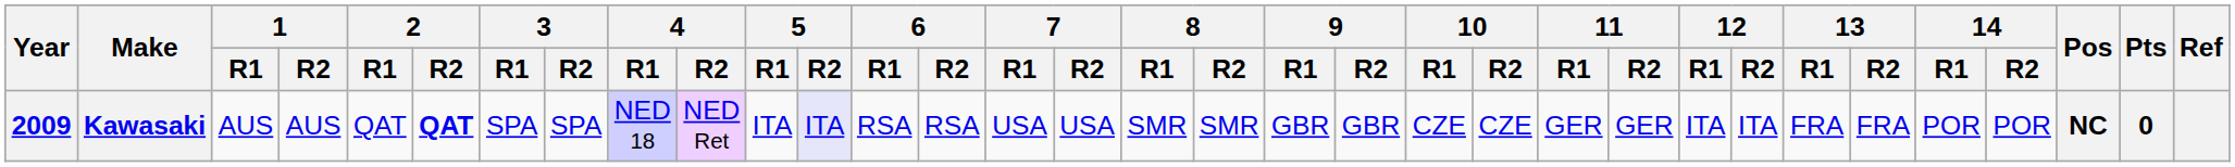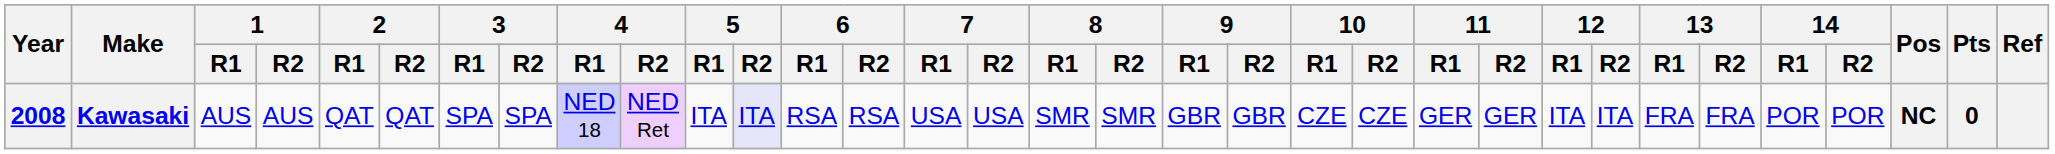Kawasaki | Year: 2009 -> 2008
Kawasaki | 2 / R2: bold -> normal
